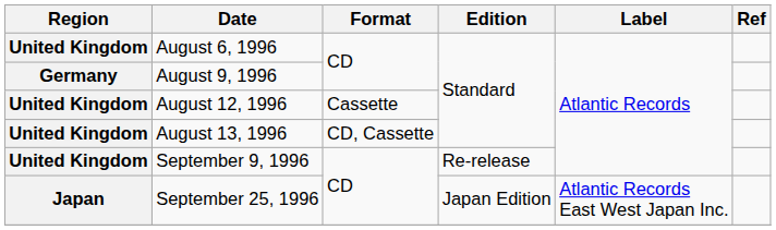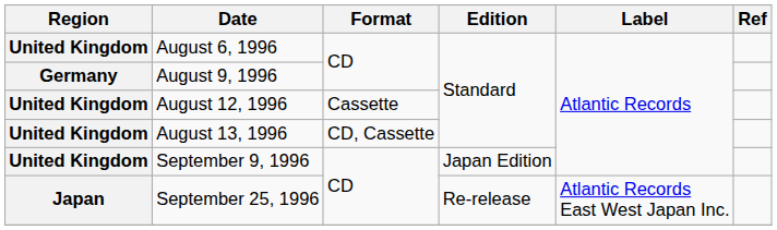September 9, 1996 | Edition: Re-release -> Japan Edition
September 25, 1996 | Edition: Japan Edition -> Re-release
